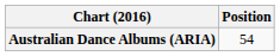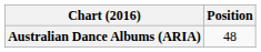Australian Dance Albums (ARIA) | Position: 54 -> 48
